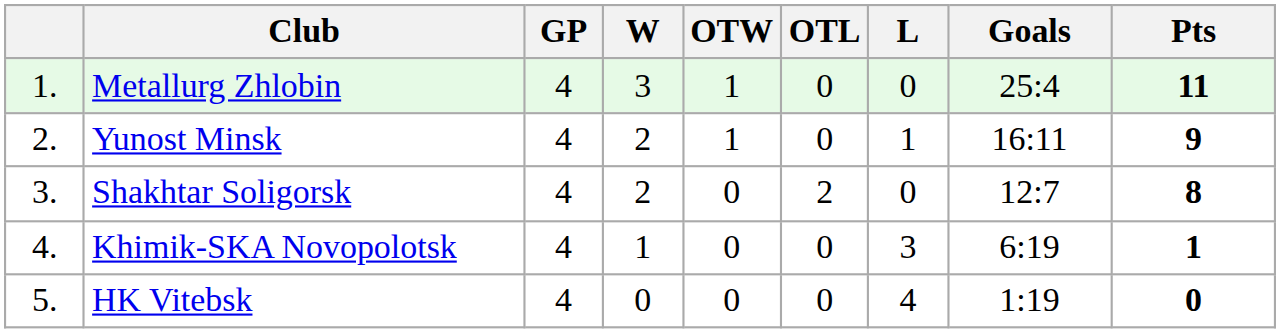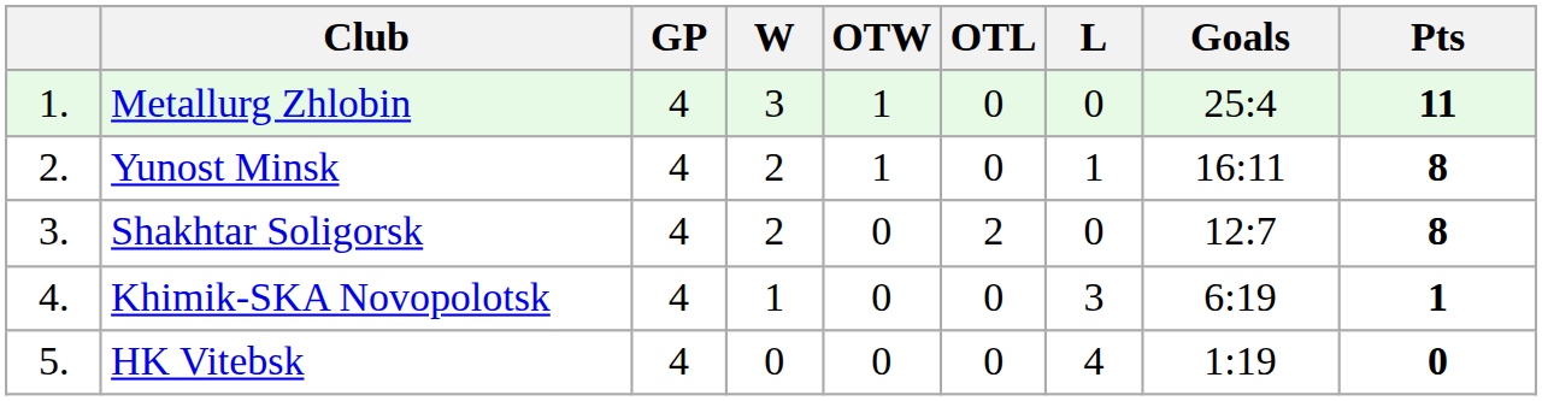Yunost Minsk | Pts: 9 -> 8
